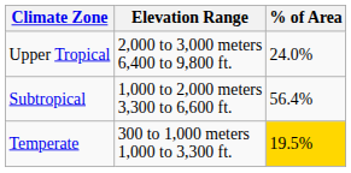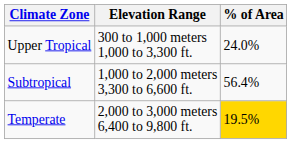Upper Tropical | Elevation Range: 2,000 to 3,000 meters 6,400 to 9,800 ft. -> 300 to 1,000 meters 1,000 to 3,300 ft.
Temperate | Elevation Range: 300 to 1,000 meters 1,000 to 3,300 ft. -> 2,000 to 3,000 meters 6,400 to 9,800 ft.
